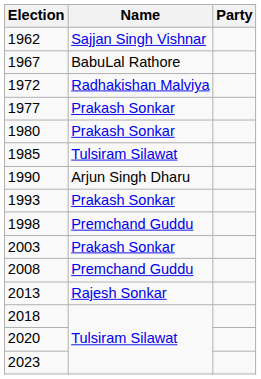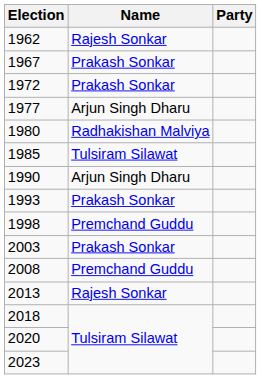1962 | Name: Sajjan Singh Vishnar -> Rajesh Sonkar
1967 | Name: BabuLal Rathore -> Prakash Sonkar
1972 | Name: Radhakishan Malviya -> Prakash Sonkar
1977 | Name: Prakash Sonkar -> Arjun Singh Dharu
1980 | Name: Prakash Sonkar -> Radhakishan Malviya
